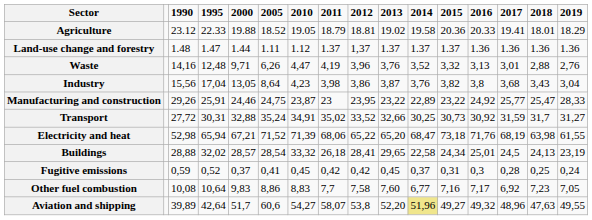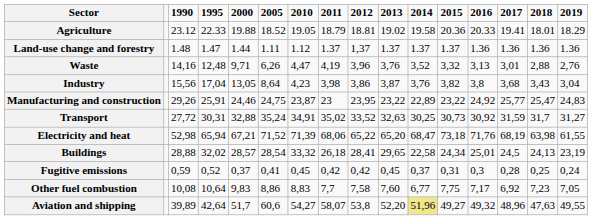Manufacturing and construction | 2019: 28,33 -> 24,83
Transport | 2013: 32,66 -> 32,63
Other fuel combustion | 2015: 7,16 -> 7,75
